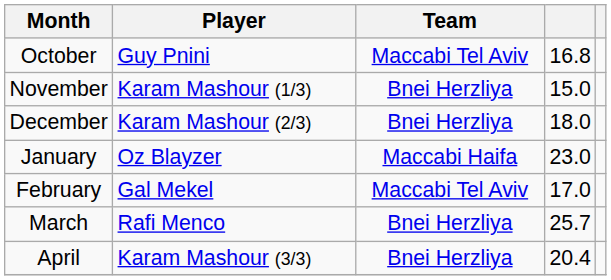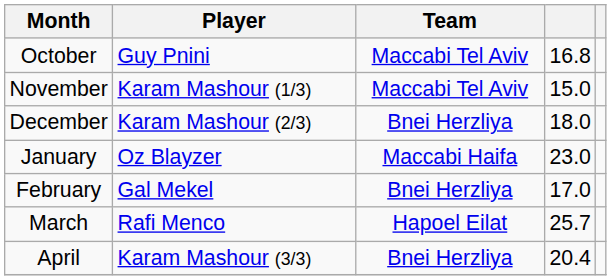November | Team: Bnei Herzliya -> Maccabi Tel Aviv
February | Team: Maccabi Tel Aviv -> Bnei Herzliya
March | Team: Bnei Herzliya -> Hapoel Eilat
